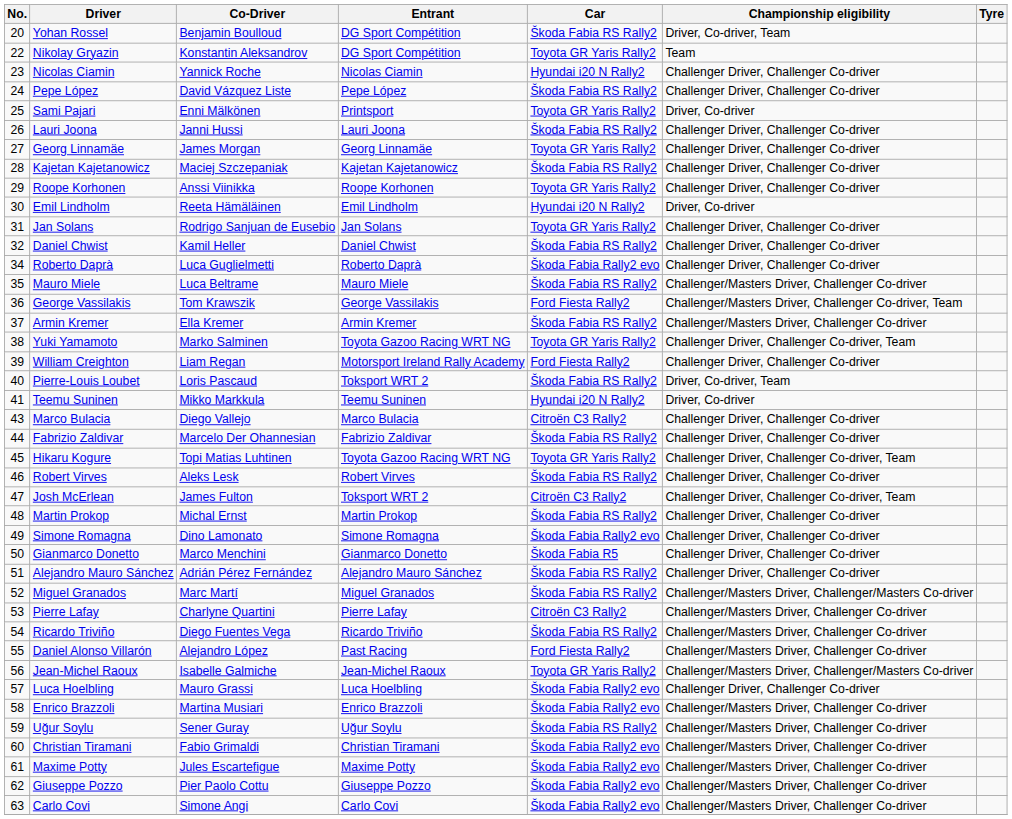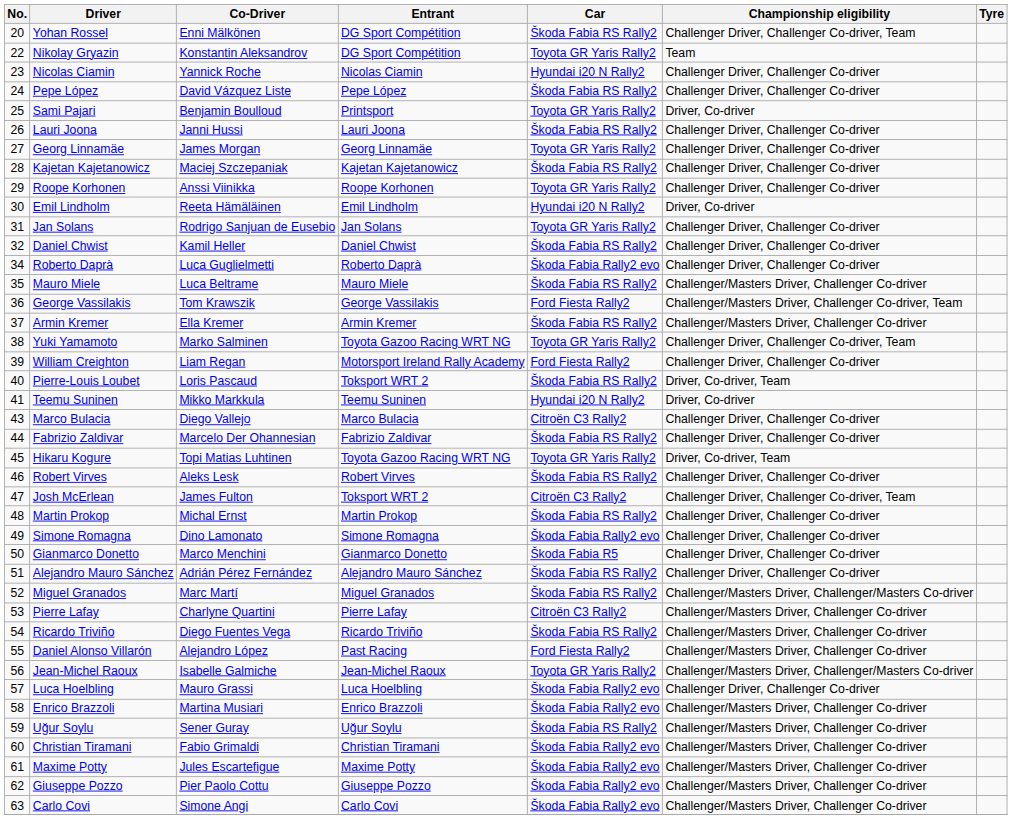Yohan Rossel | Co-Driver: Benjamin Boulloud -> Enni Mälkönen
Yohan Rossel | Championship eligibility: Driver, Co-driver, Team -> Challenger Driver, Challenger Co-driver, Team
Sami Pajari | Co-Driver: Enni Mälkönen -> Benjamin Boulloud
Hikaru Kogure | Championship eligibility: Challenger Driver, Challenger Co-driver, Team -> Driver, Co-driver, Team
